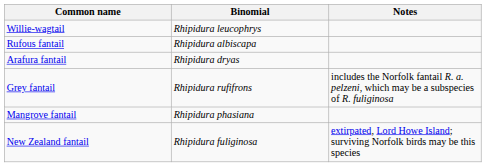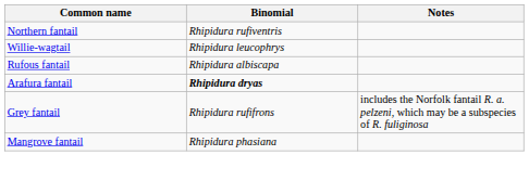+ row: Northern fantail | Rhipidura rufiventris
Arafura fantail | Binomial: normal -> bold
- row: New Zealand fantail | Rhipidura fuliginosa | extirpated, Lord Howe Island; surviving Norfolk birds may be this species
